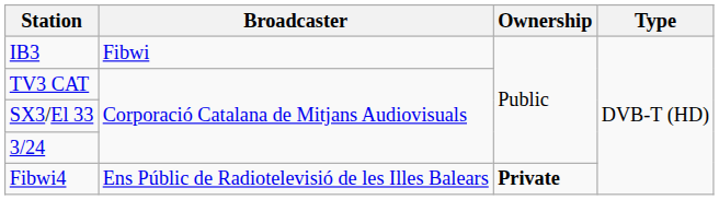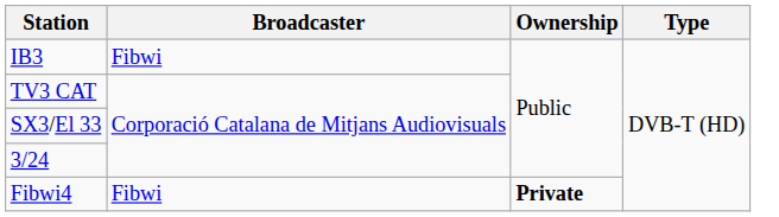Fibwi4 | Broadcaster: Ens Públic de Radiotelevisió de les Illes Balears -> Fibwi
